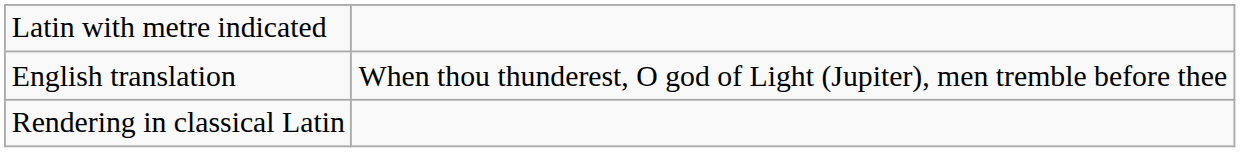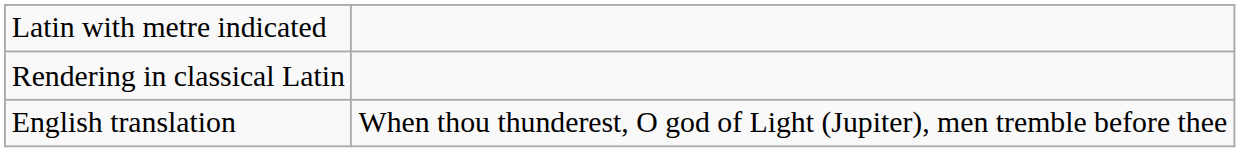rows swapped: Rendering in classical Latin <-> English translation
